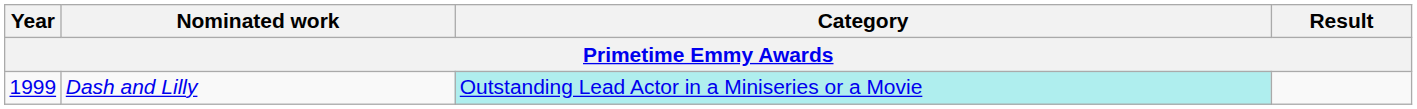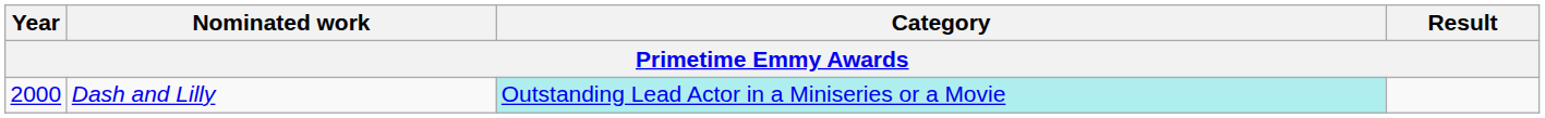Dash and Lilly | Year: 1999 -> 2000
